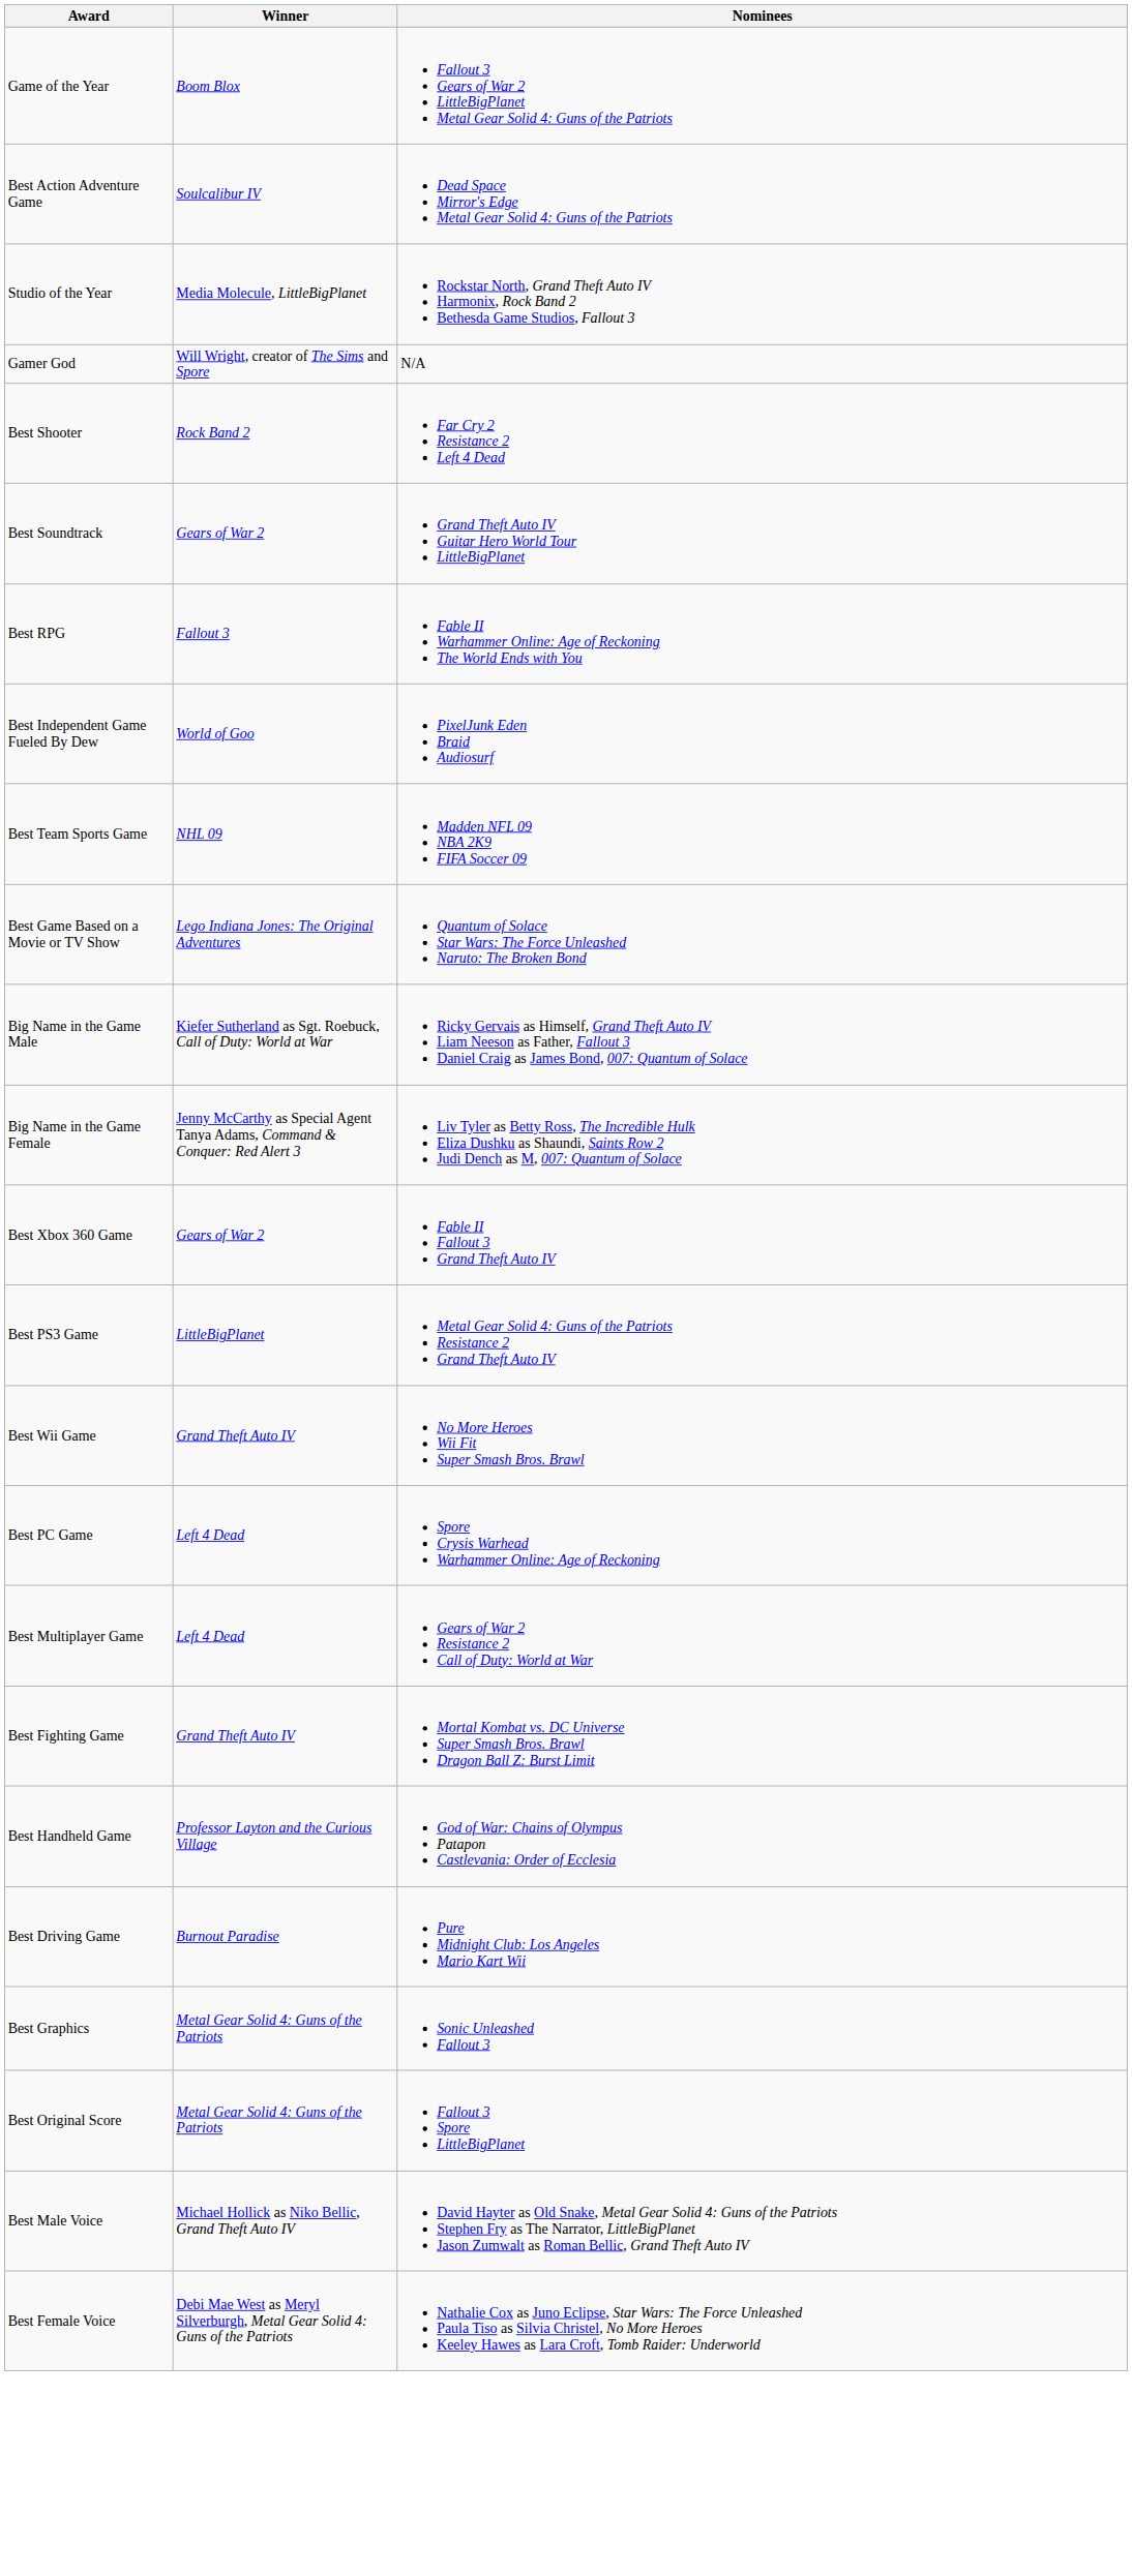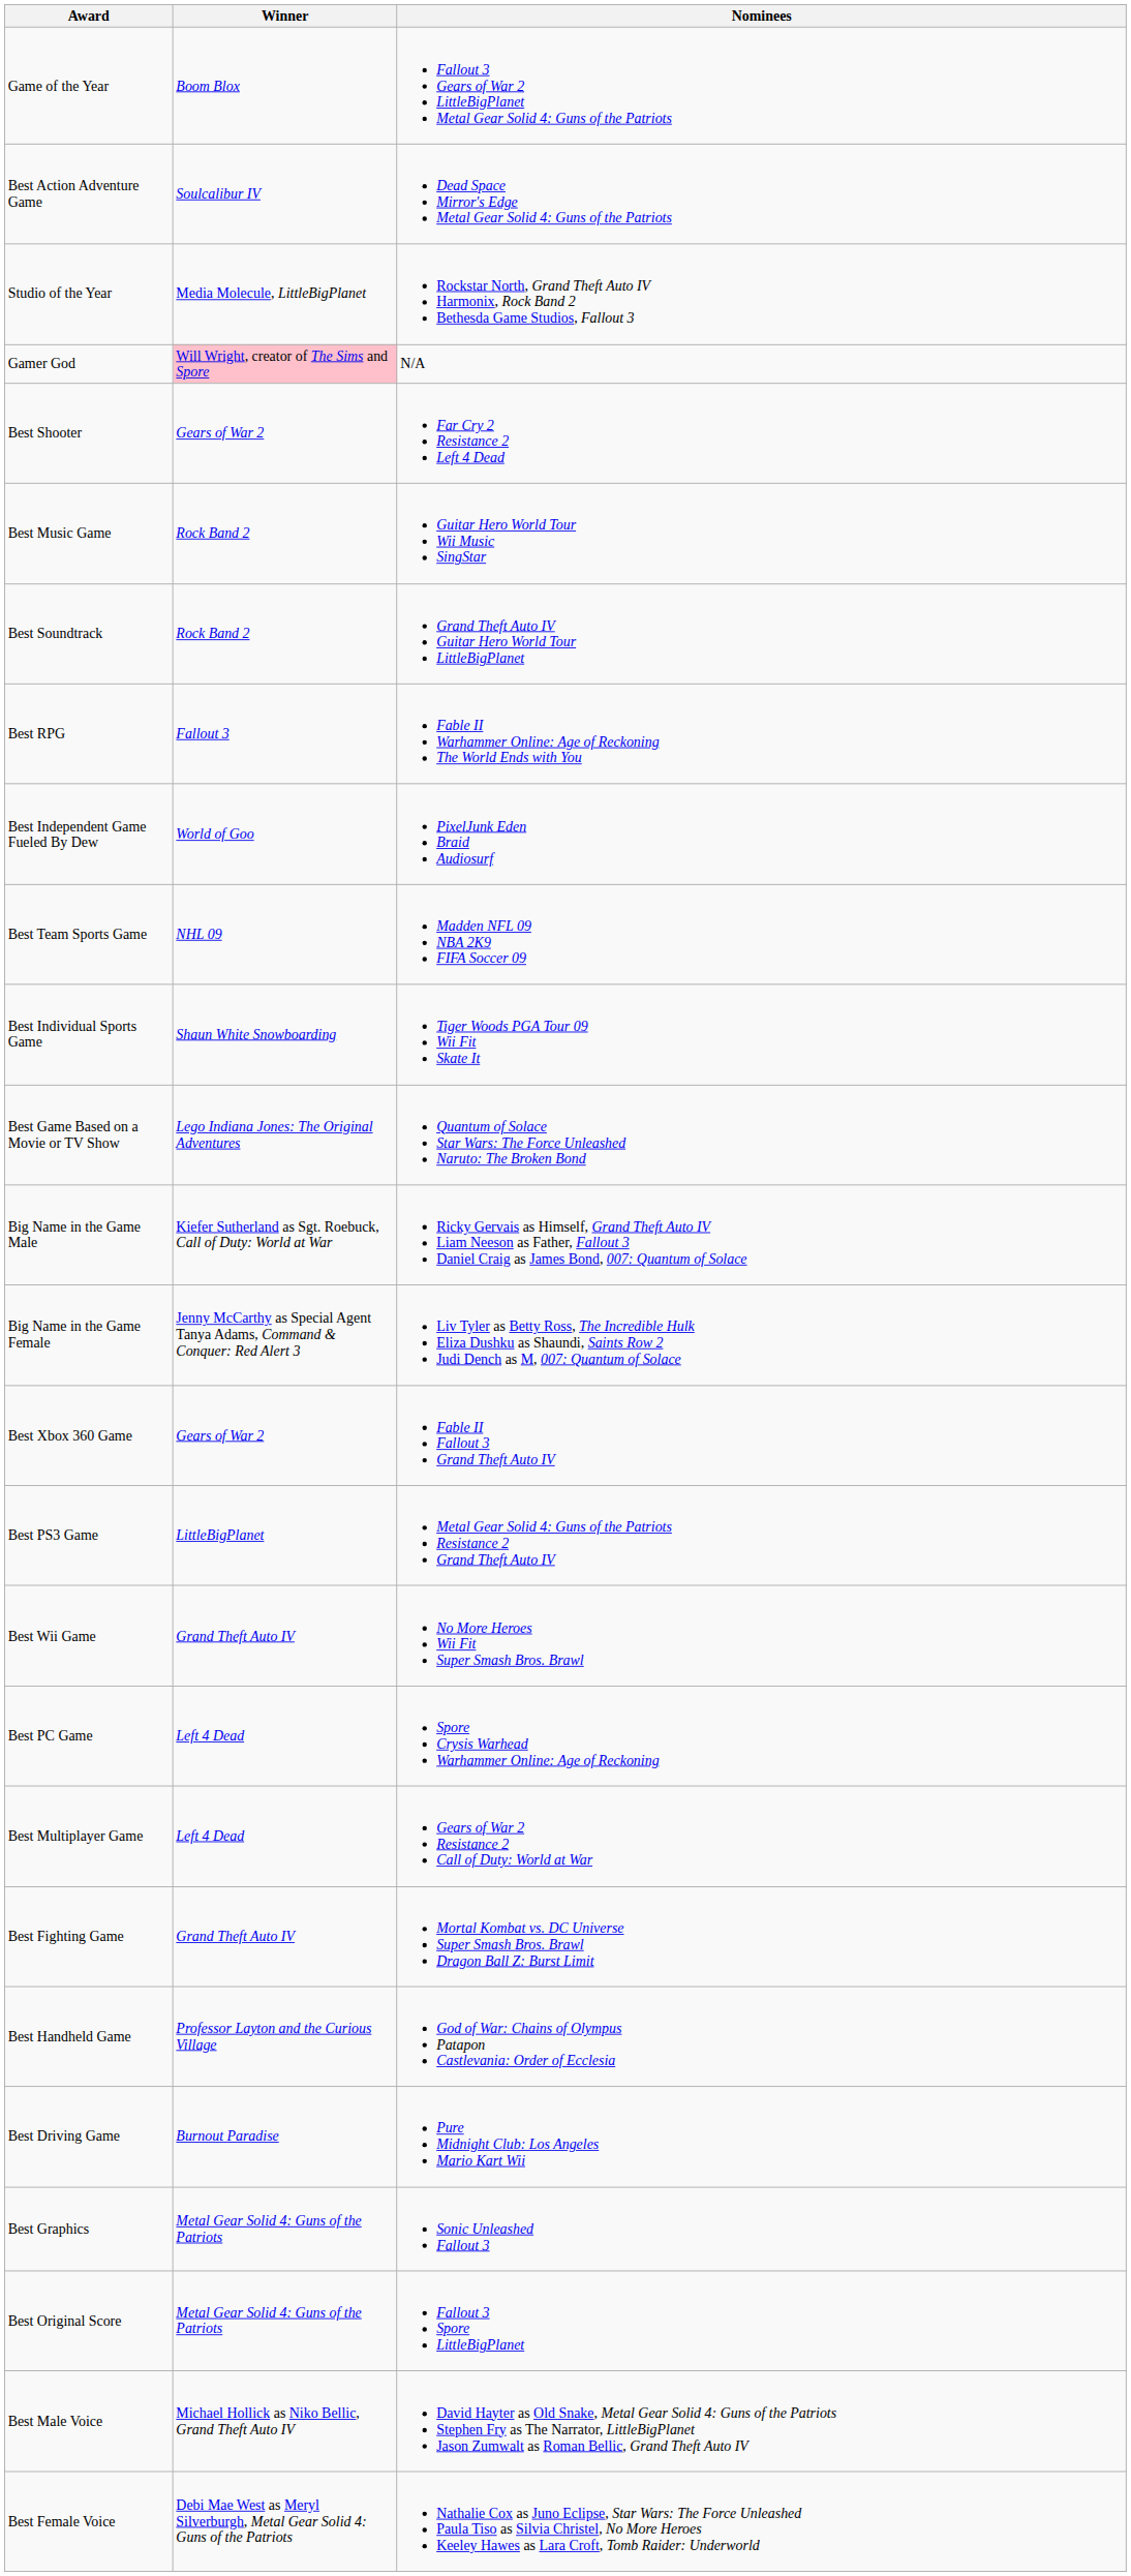Gamer God | Winner: no background -> pink background
Best Shooter | Winner: Rock Band 2 -> Gears of War 2
+ row: Best Music Game | Rock Band 2 | Guitar Hero World Tour Wii Music SingStar
Best Soundtrack | Winner: Gears of War 2 -> Rock Band 2
+ row: Best Individual Sports Game | Shaun White Snowboarding | Tiger Woods PGA Tour 09 Wii Fit Skate It
